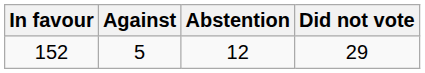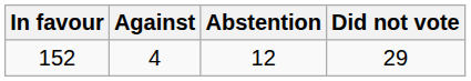152 | Against: 5 -> 4
